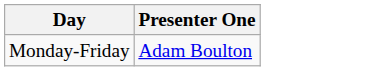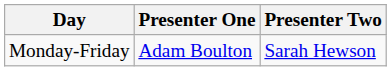+ column: Presenter Two | Sarah Hewson
